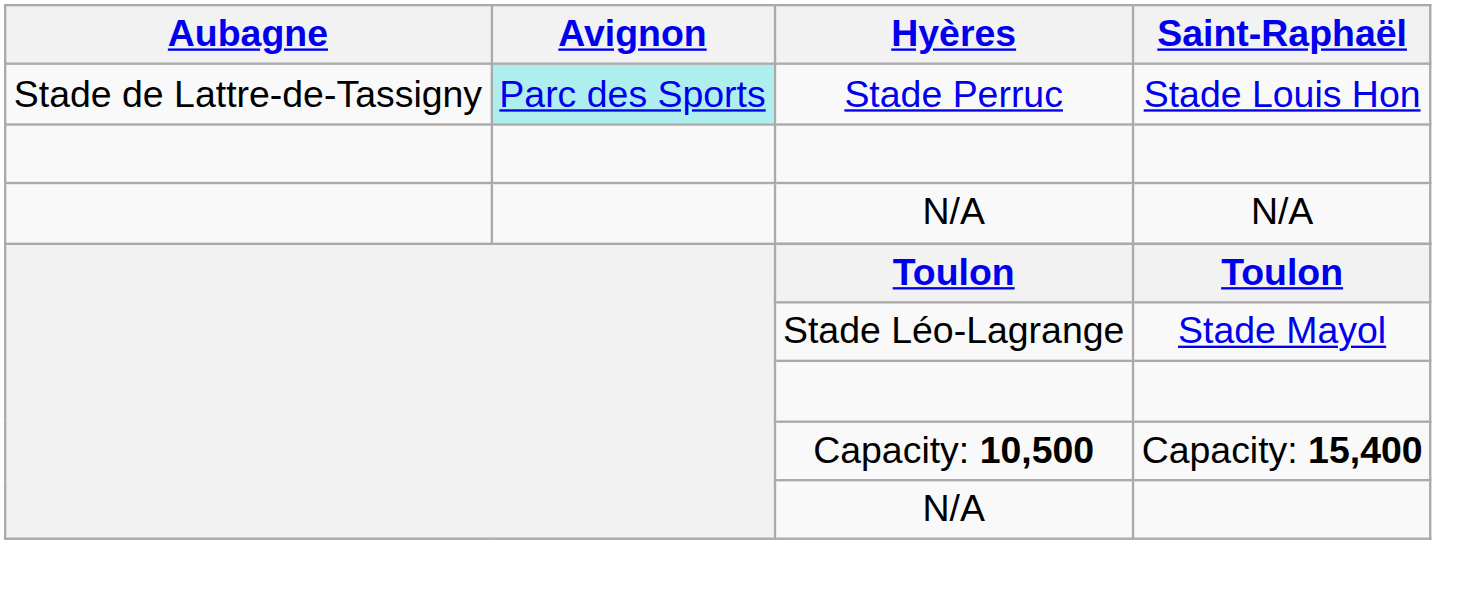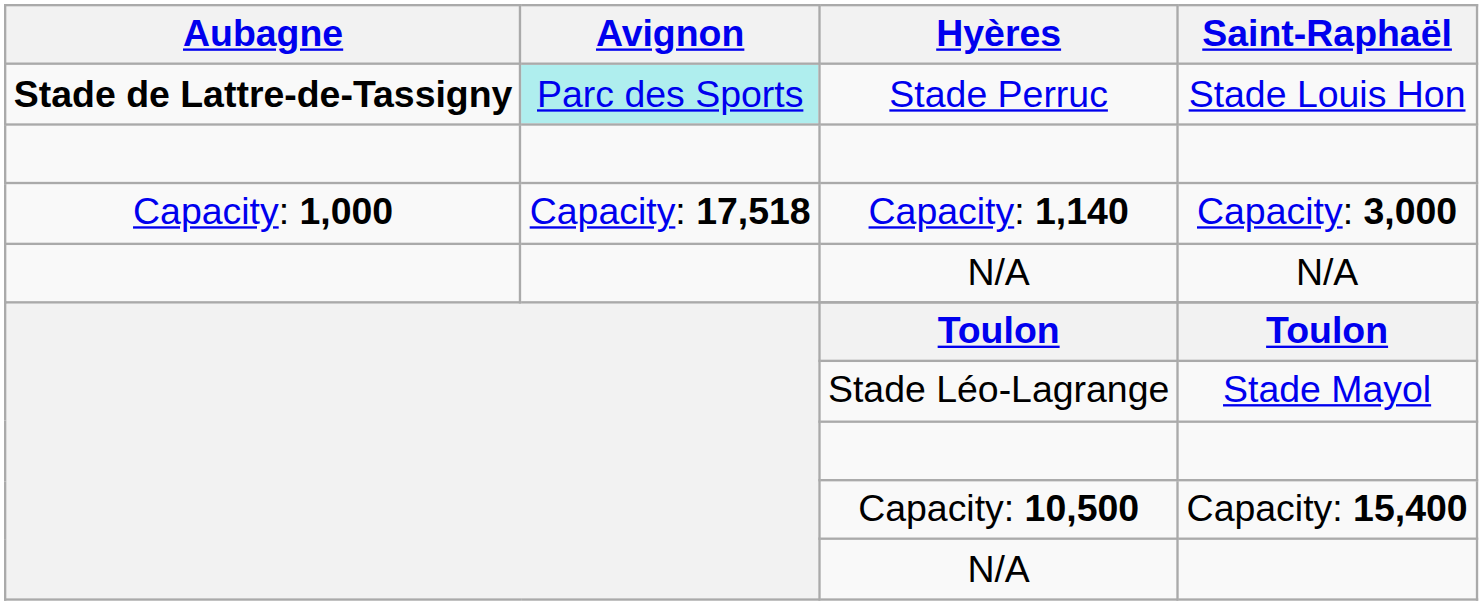Stade Perruc | Aubagne: normal -> bold
+ row: Capacity: 1,000 | Capacity: 17,518 | Capacity: 1,140 | Capacity: 3,000
